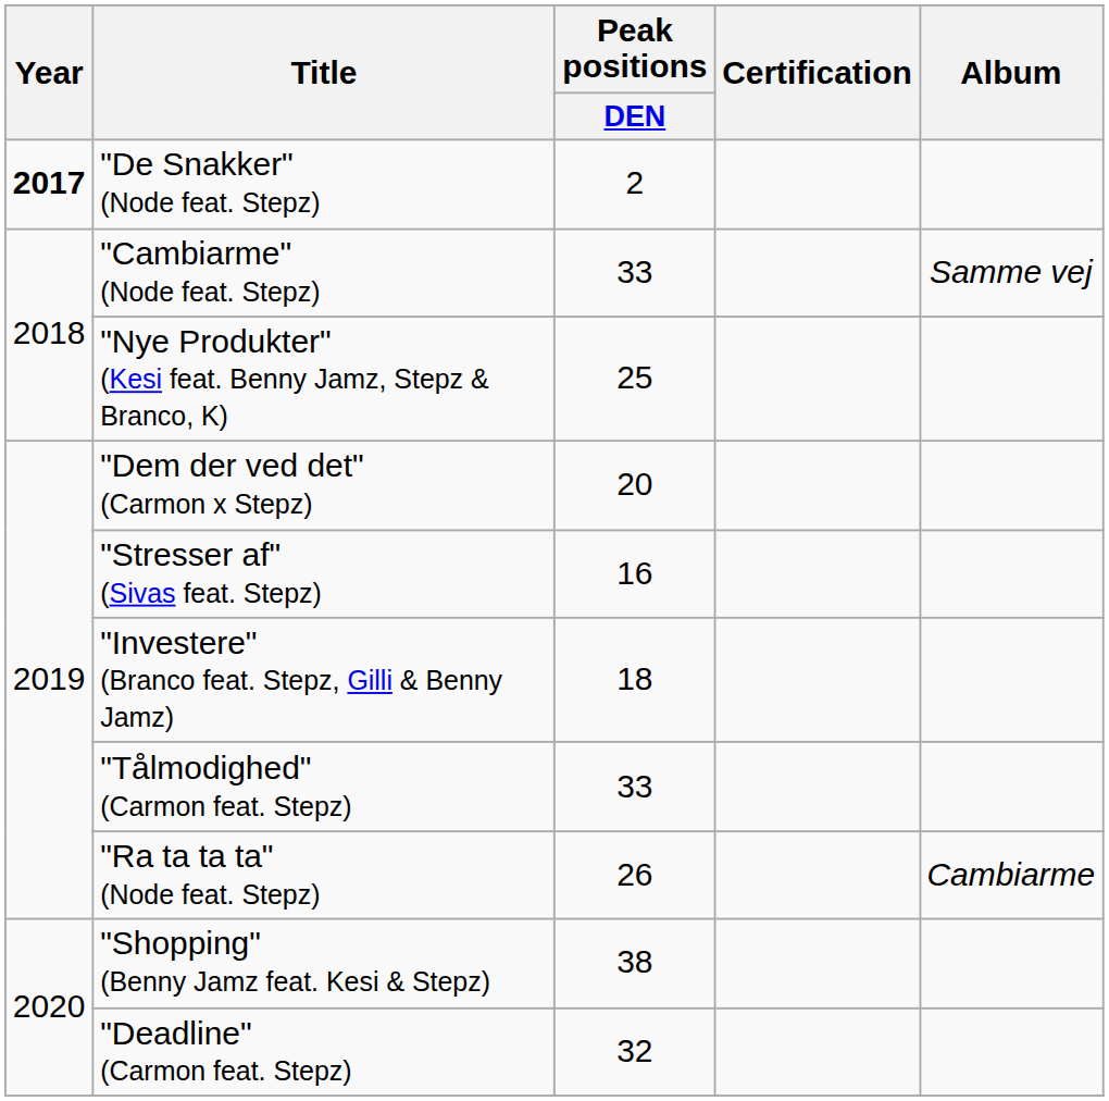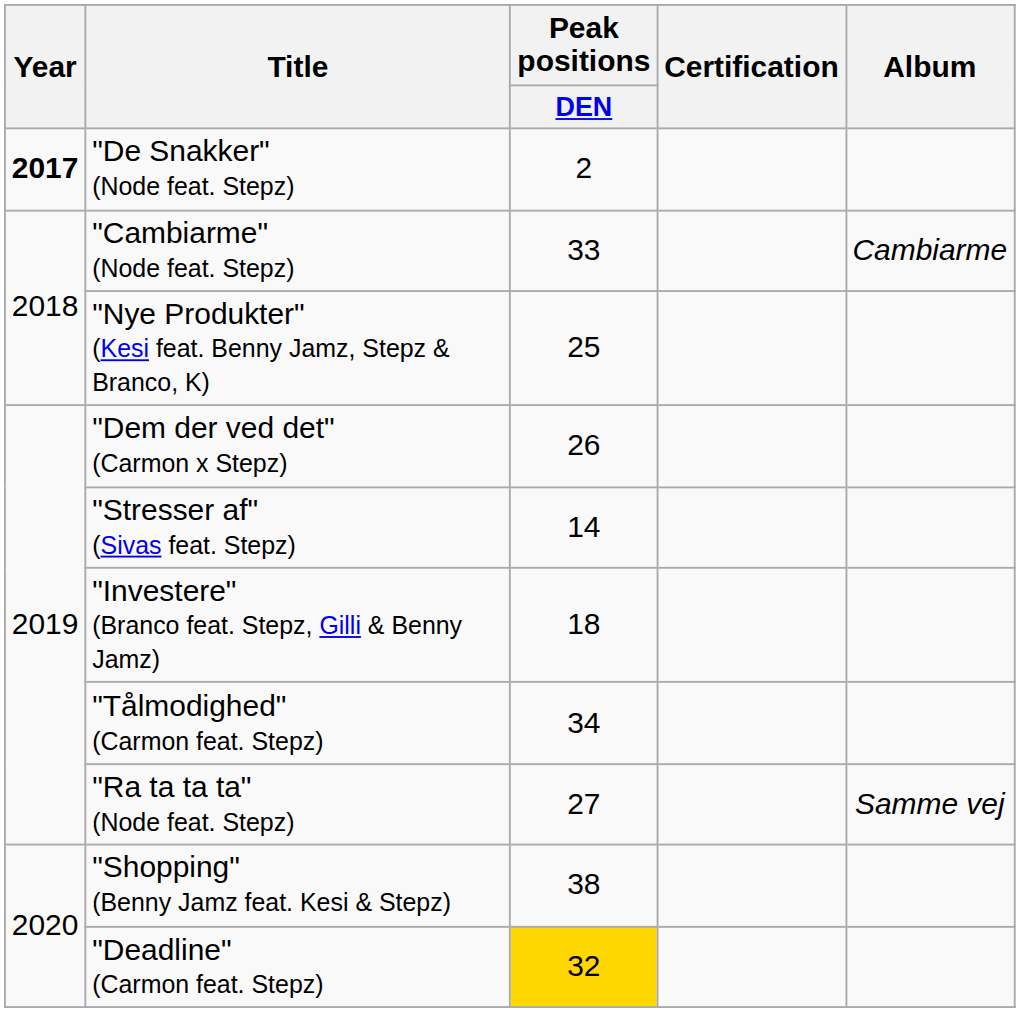"Cambiarme" (Node feat. Stepz) | Album: Samme vej -> Cambiarme
"Dem der ved det" (Carmon x Stepz) | Peak positions / DEN: 20 -> 26
"Stresser af" (Sivas feat. Stepz) | Peak positions / DEN: 16 -> 14
"Tålmodighed" (Carmon feat. Stepz) | Peak positions / DEN: 33 -> 34
"Ra ta ta ta" (Node feat. Stepz) | Peak positions / DEN: 26 -> 27
"Ra ta ta ta" (Node feat. Stepz) | Album: Cambiarme -> Samme vej
"Deadline" (Carmon feat. Stepz) | Peak positions / DEN: no background -> gold background
